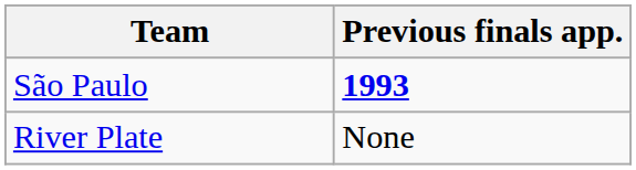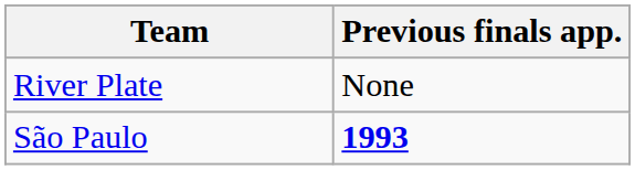rows swapped: River Plate <-> São Paulo
